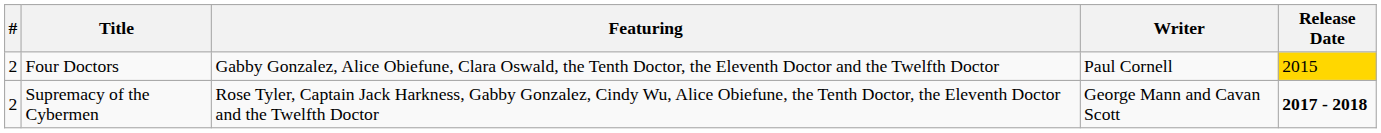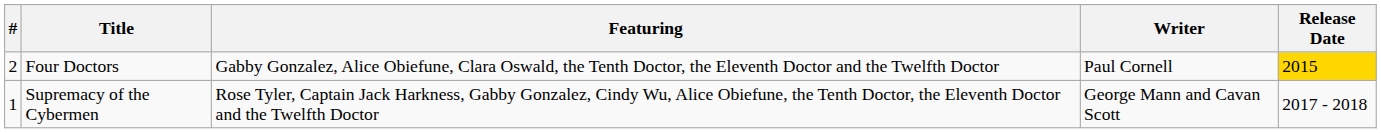Supremacy of the Cybermen | #: 2 -> 1
Supremacy of the Cybermen | Release Date: bold -> normal
